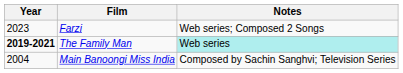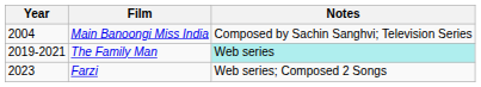rows swapped: Main Banoongi Miss India <-> Farzi
The Family Man | Year: bold -> normal
